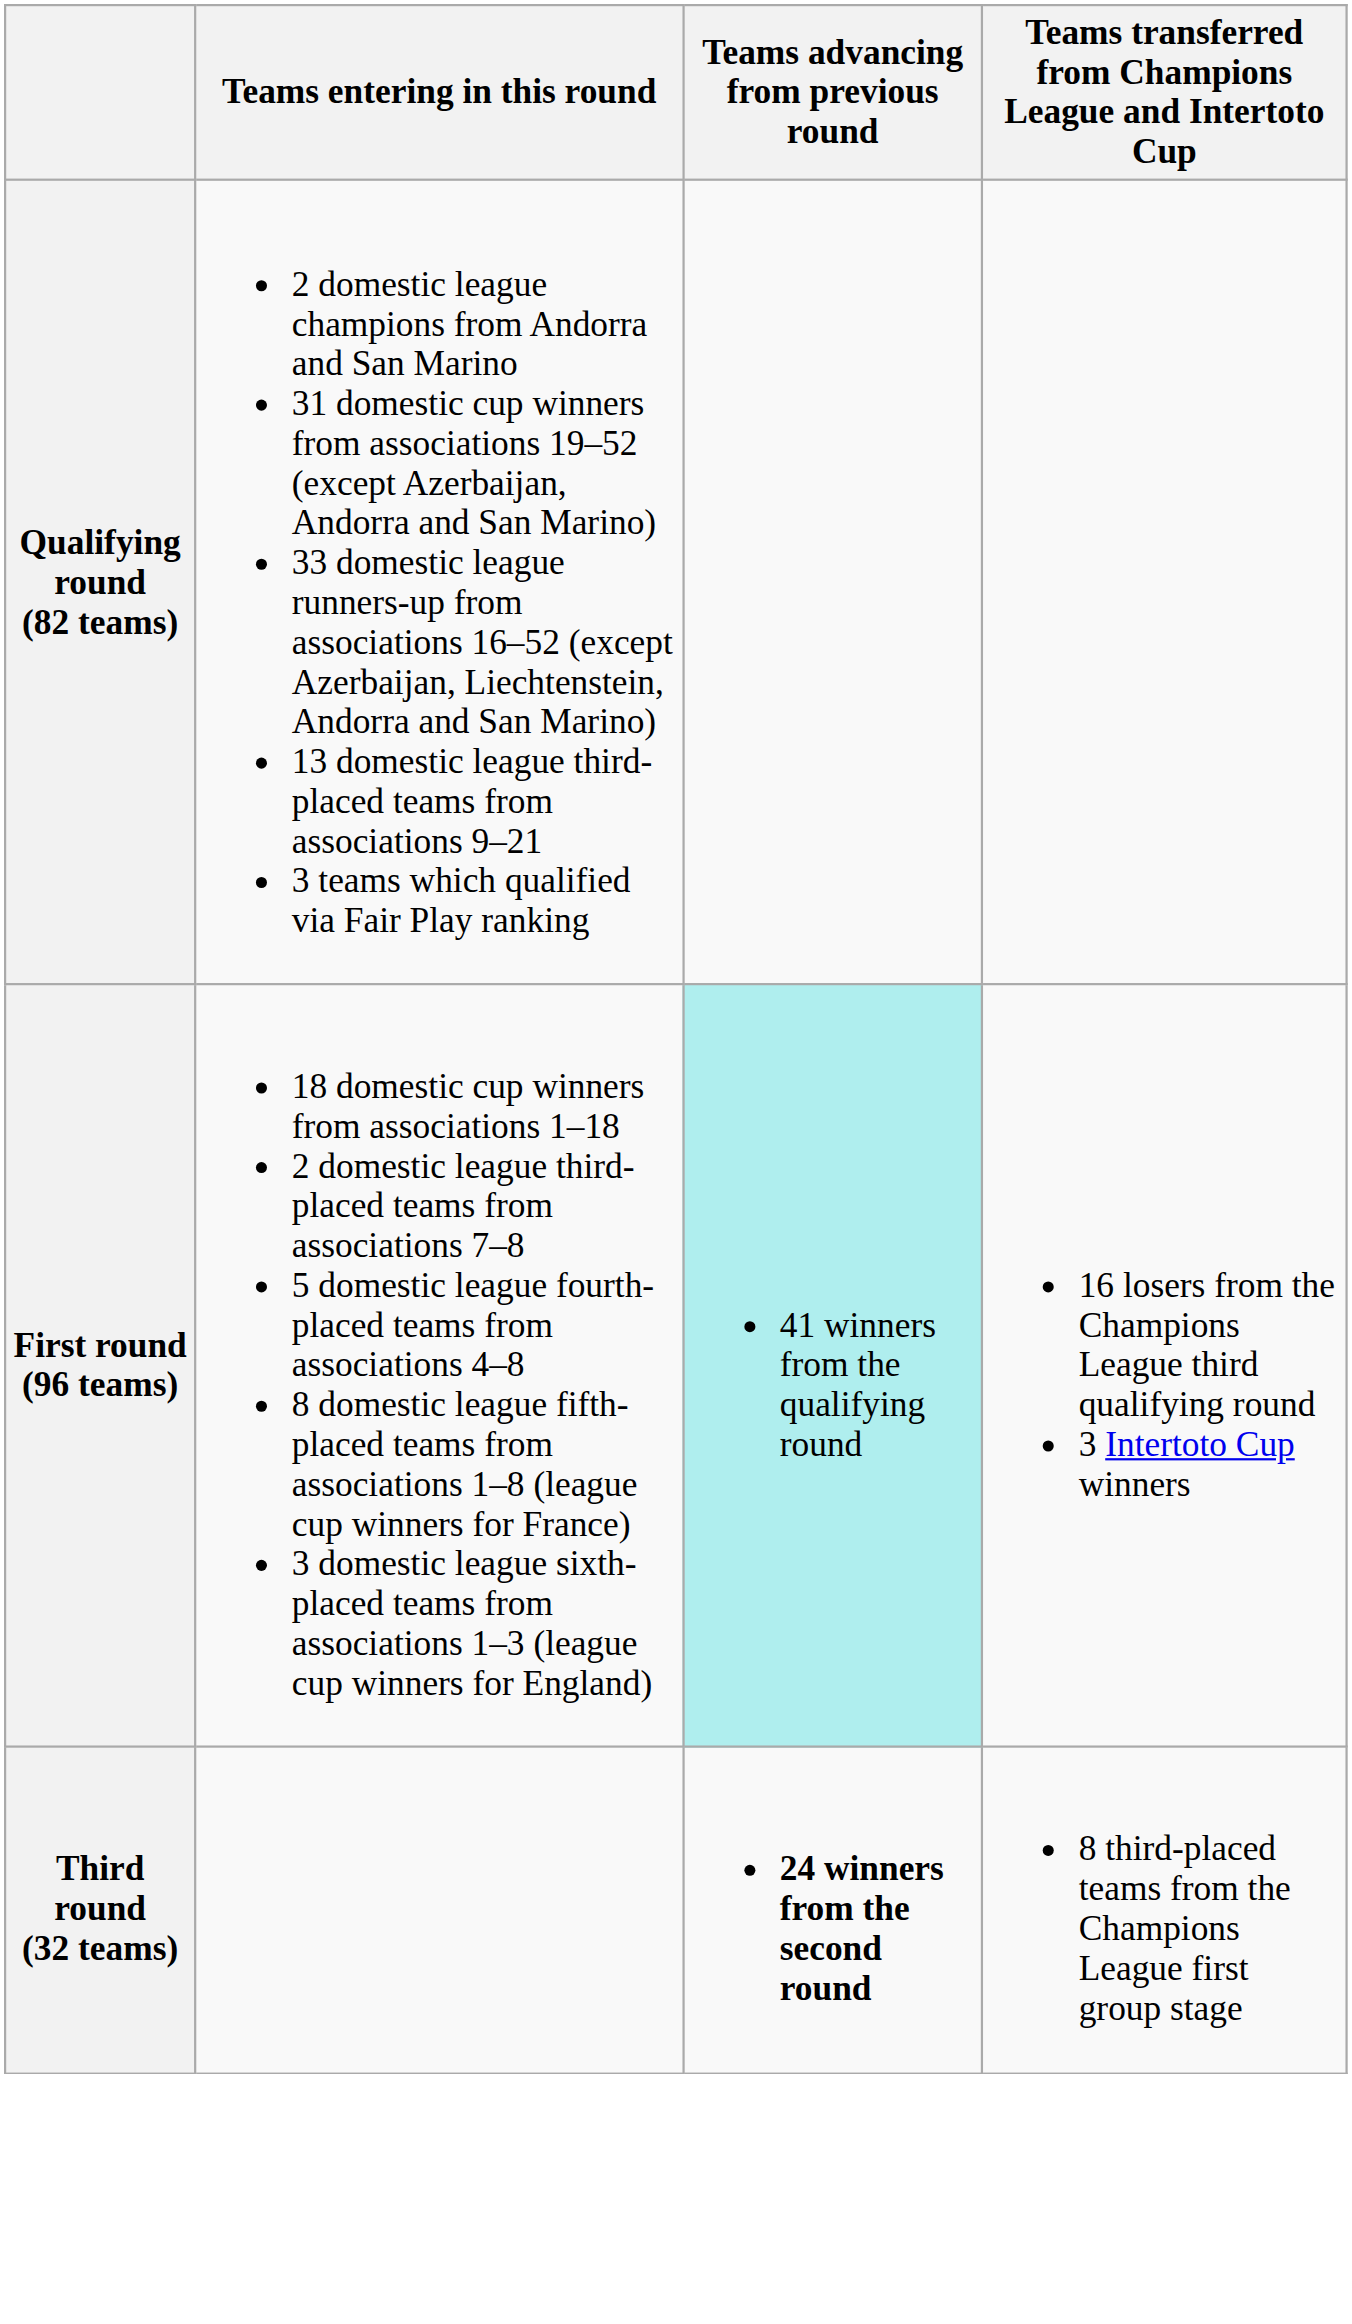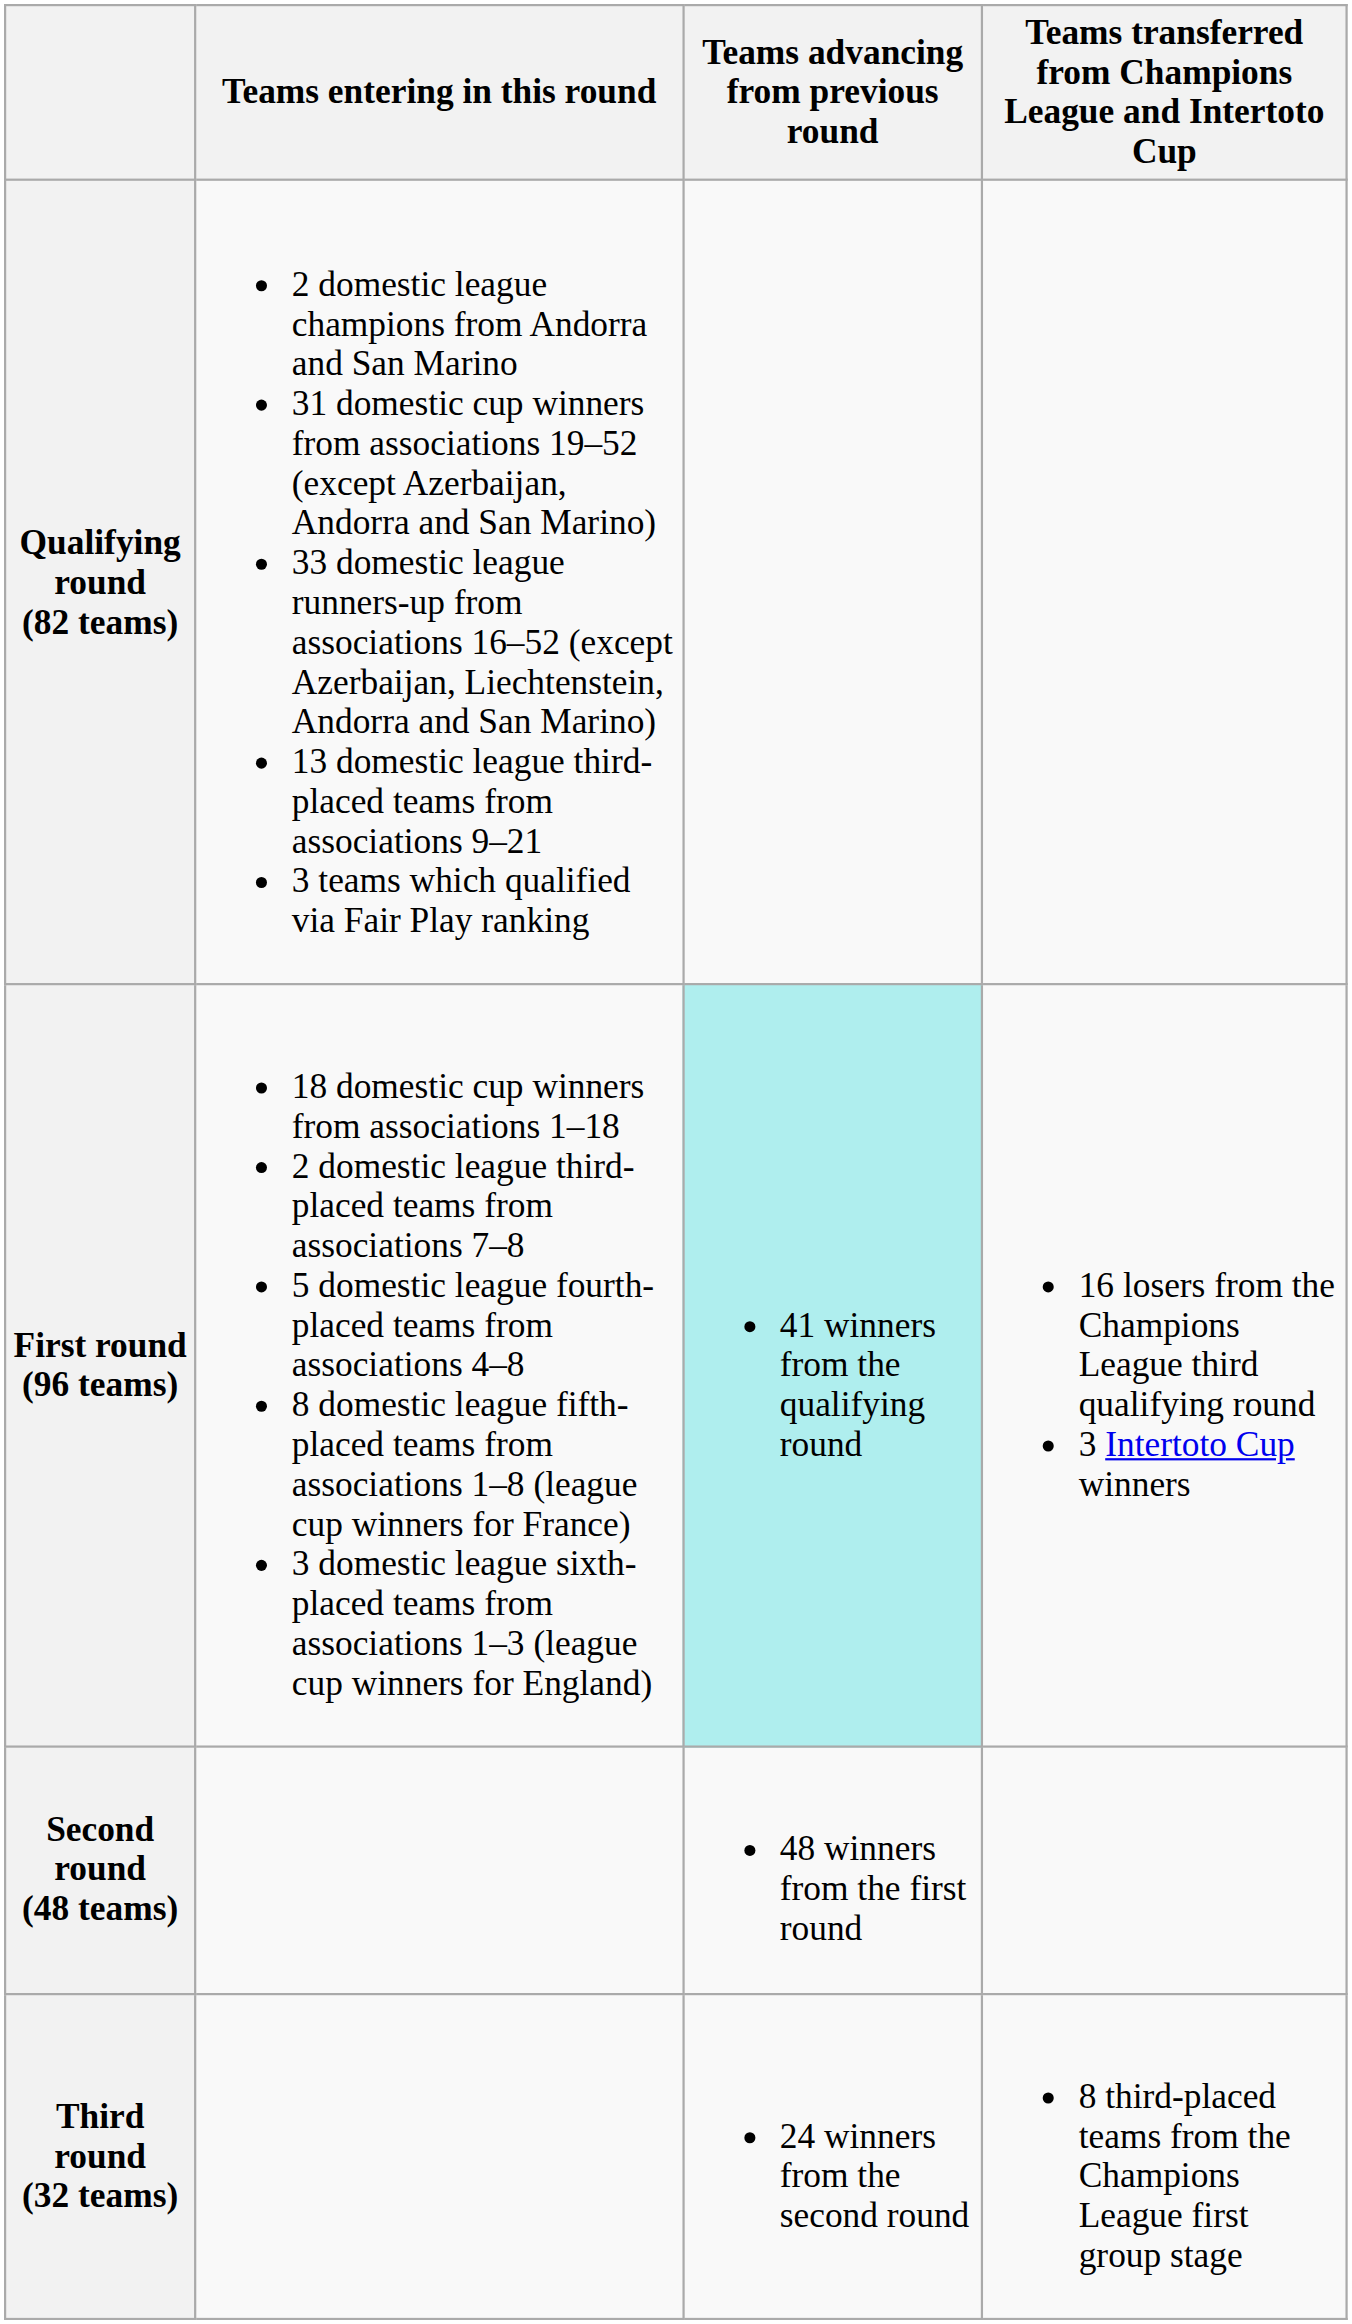+ row: Second round (48 teams) | 48 winners from the first round
Third round (32 teams) | Teams advancing from previous round: bold -> normal
